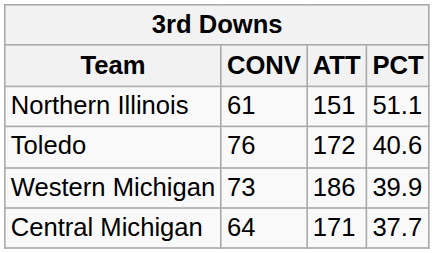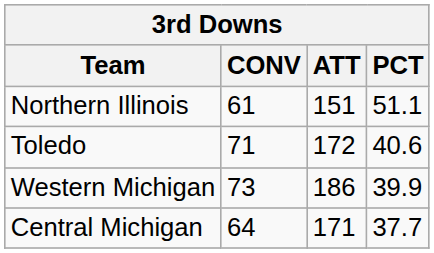Toledo | CONV: 76 -> 71
